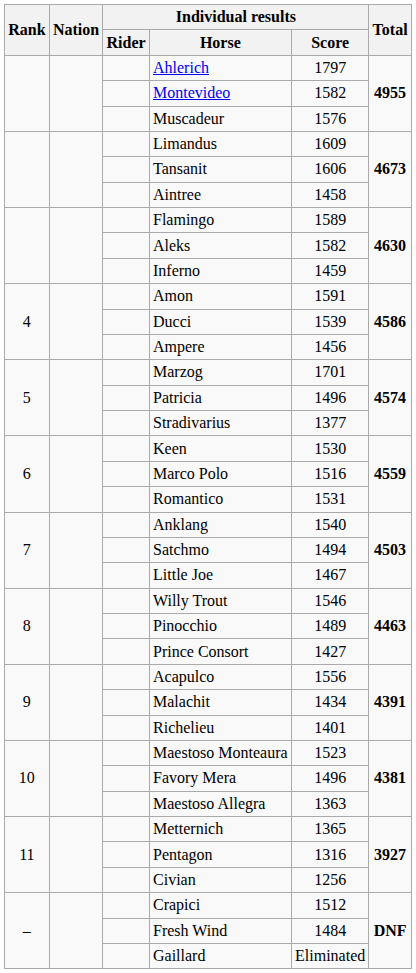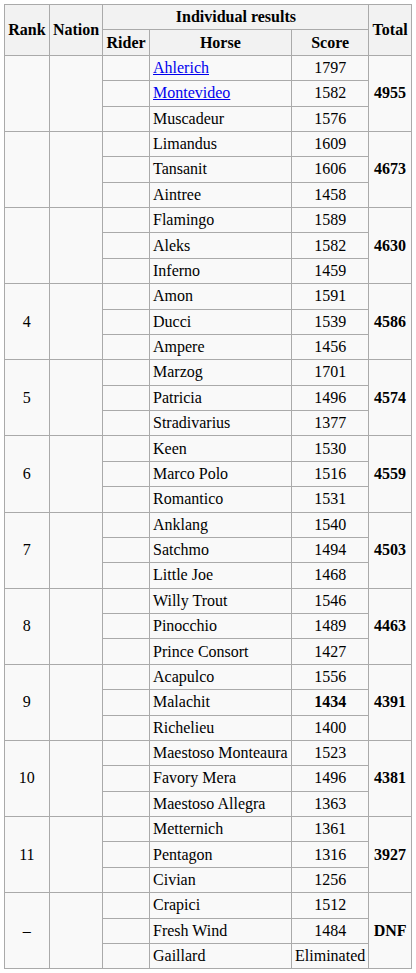Little Joe | Individual results / Score: 1467 -> 1468
Malachit | Individual results / Score: normal -> bold
Richelieu | Individual results / Score: 1401 -> 1400
Metternich | Individual results / Score: 1365 -> 1361
